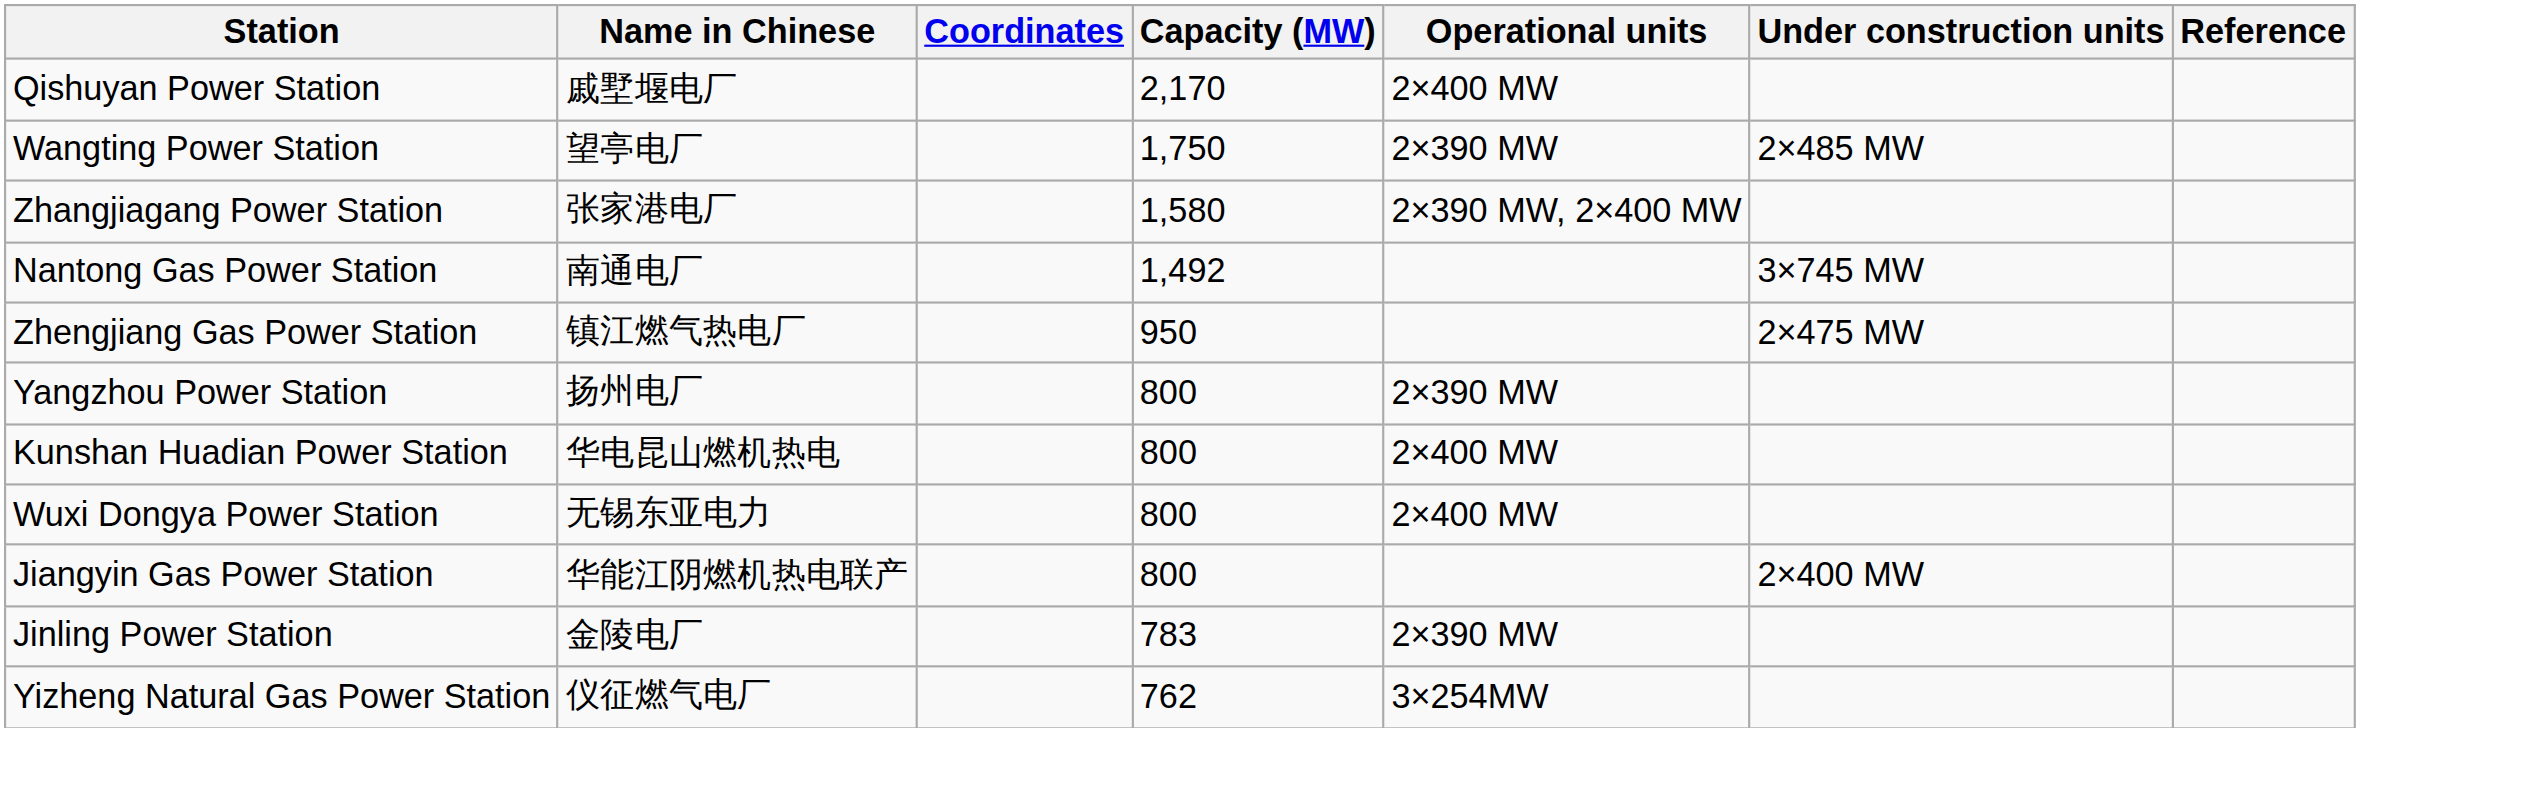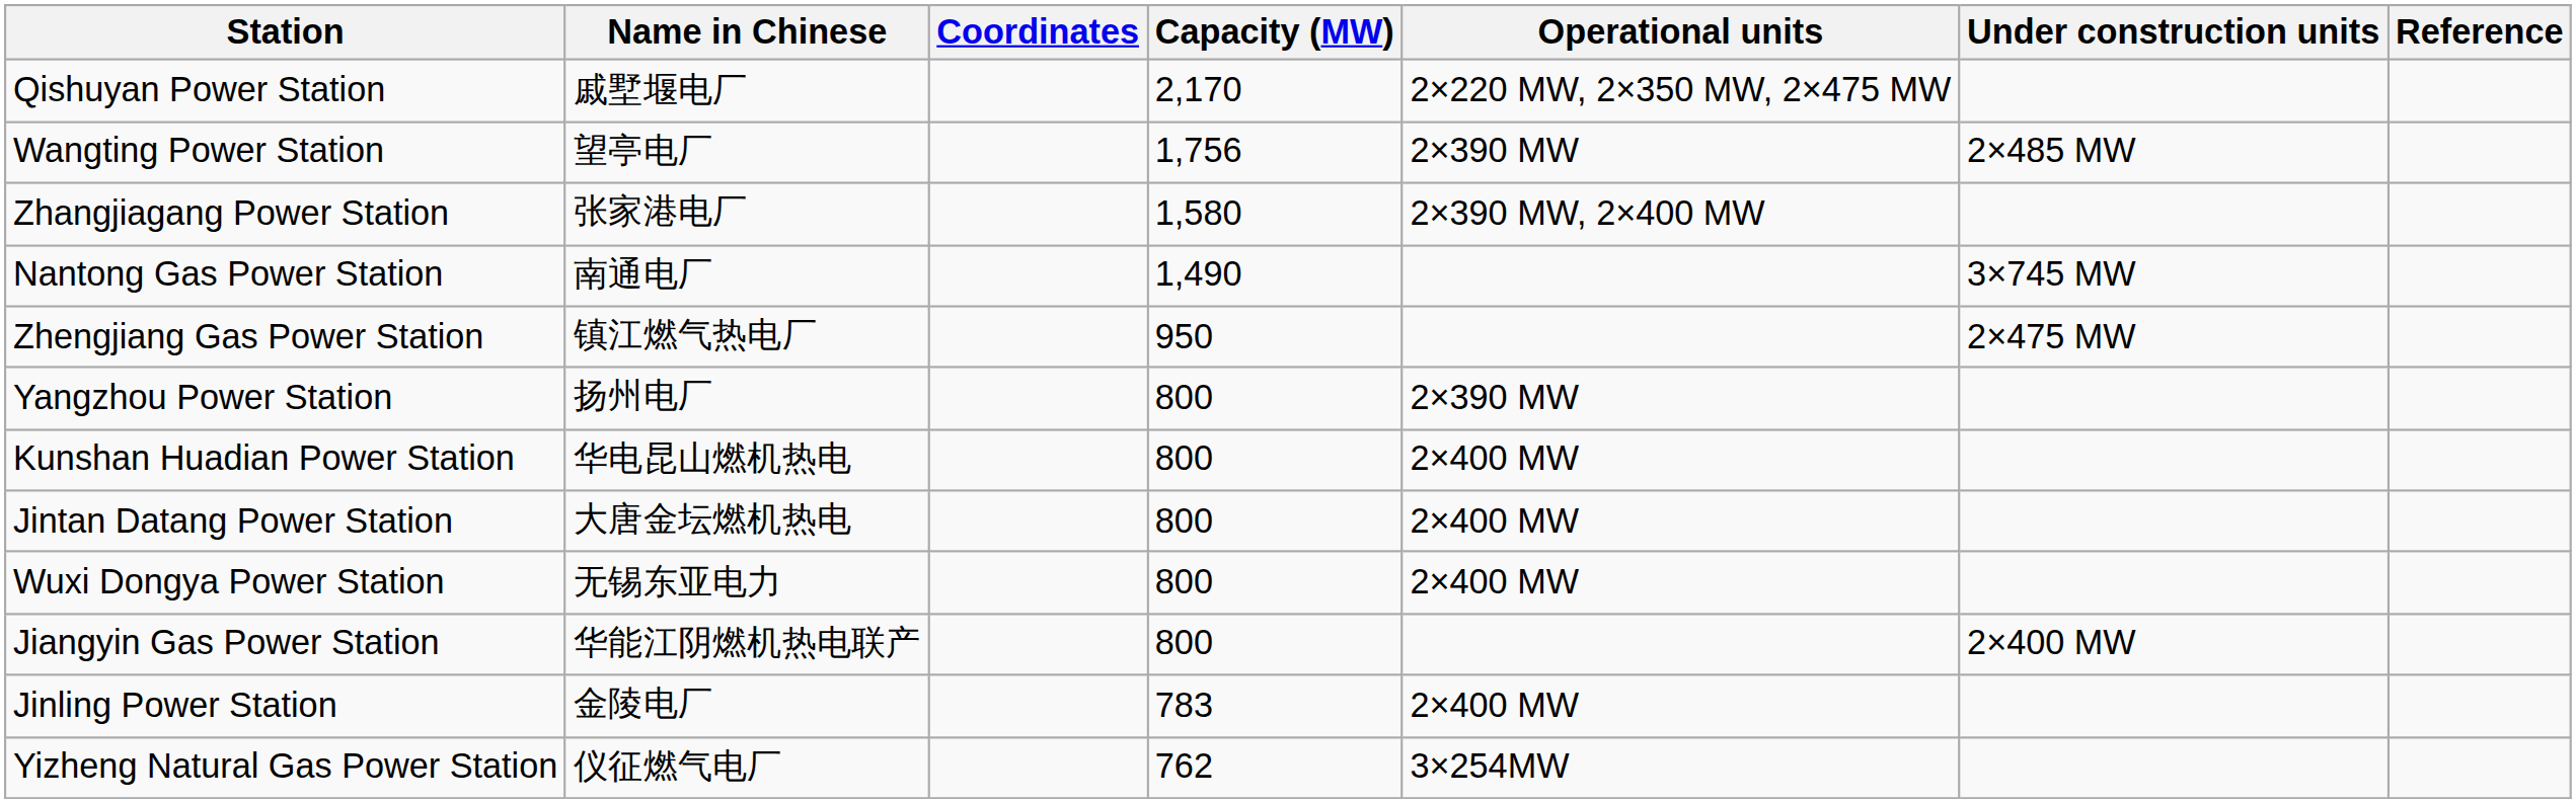Qishuyan Power Station | Operational units: 2×400 MW -> 2×220 MW, 2×350 MW, 2×475 MW
Wangting Power Station | Capacity (MW): 1,750 -> 1,756
Nantong Gas Power Station | Capacity (MW): 1,492 -> 1,490
+ row: Jintan Datang Power Station | 大唐金坛燃机热电 | 800 | 2×400 MW
Jinling Power Station | Operational units: 2×390 MW -> 2×400 MW
